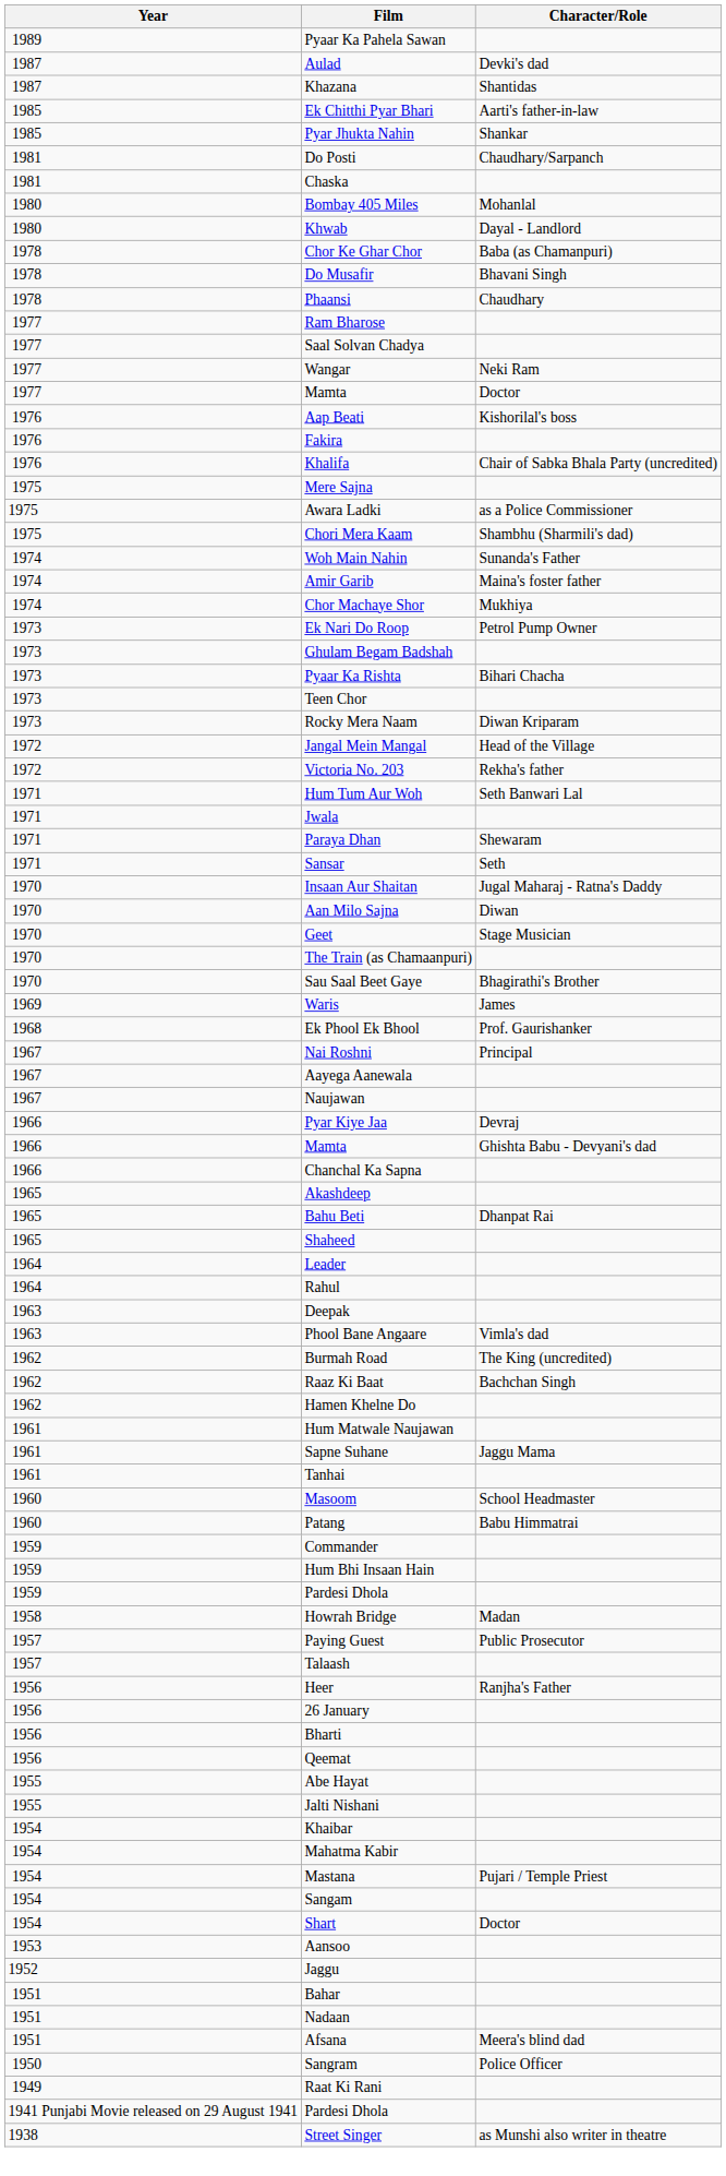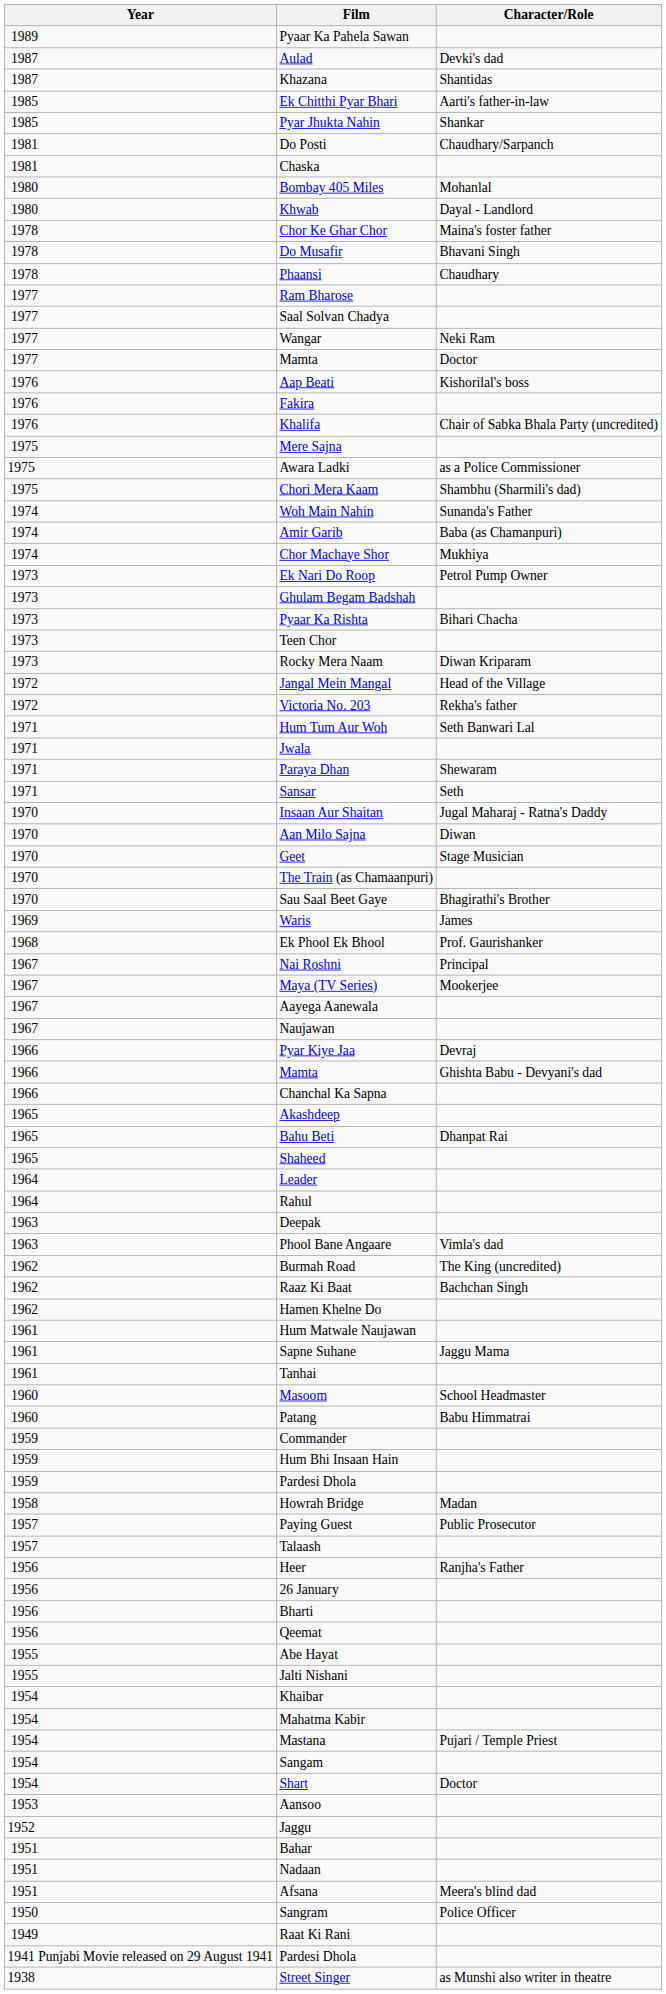Chor Ke Ghar Chor | Character/Role: Baba (as Chamanpuri) -> Maina's foster father
Amir Garib | Character/Role: Maina's foster father -> Baba (as Chamanpuri)
+ row: 1967 | Maya (TV Series) | Mookerjee
